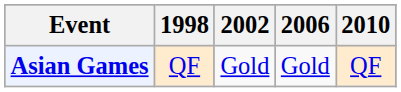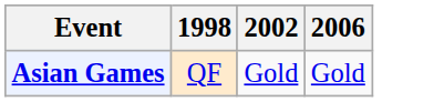- column: 2010 | QF
